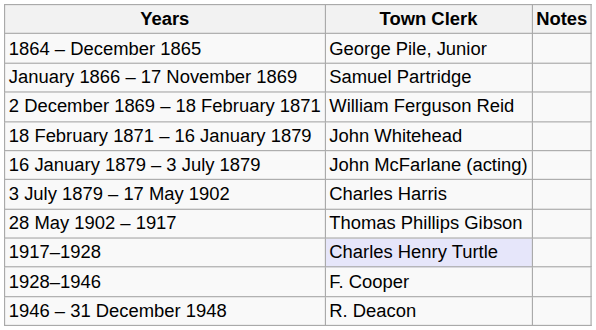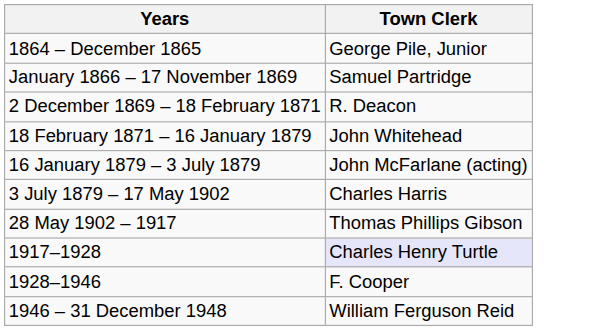- column: Notes
2 December 1869 – 18 February 1871 | Town Clerk: William Ferguson Reid -> R. Deacon
1946 – 31 December 1948 | Town Clerk: R. Deacon -> William Ferguson Reid
